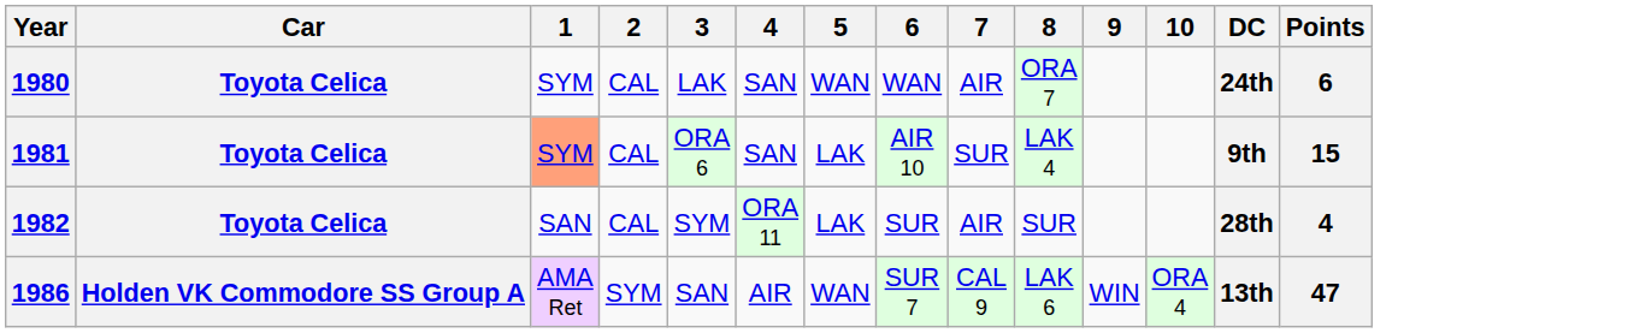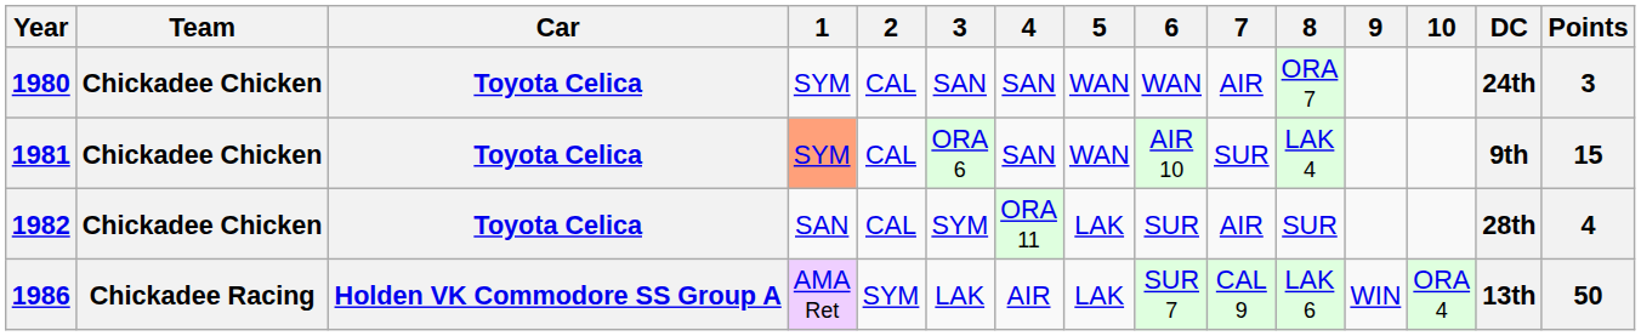+ column: Team | Chickadee Chicken | Chickadee Chicken | Chickadee Chicken | Chickadee Racing
1980 | 3: LAK -> SAN
1980 | Points: 6 -> 3
1981 | 5: LAK -> WAN
1986 | 3: SAN -> LAK
1986 | 5: WAN -> LAK
1986 | Points: 47 -> 50
